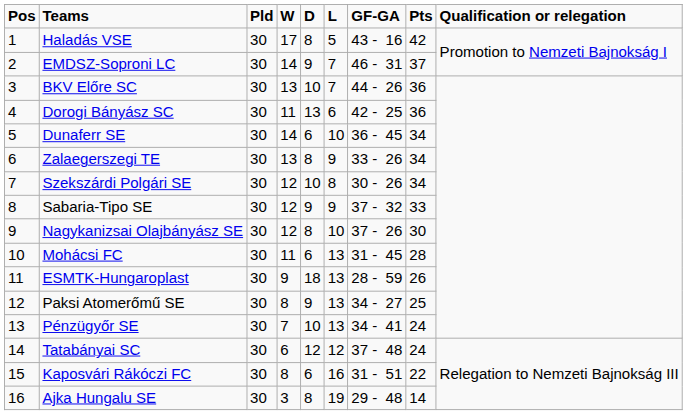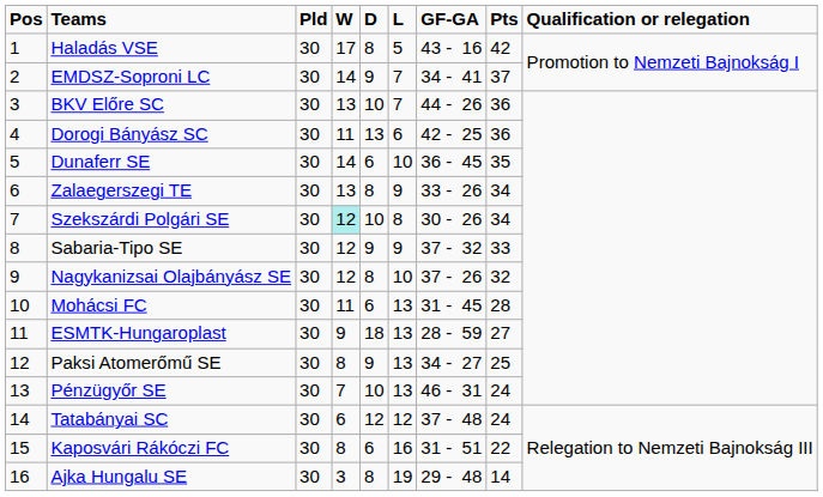EMDSZ-Soproni LC | GF-GA: 46 - 31 -> 34 - 41
Dunaferr SE | Pts: 34 -> 35
Szekszárdi Polgári SE | W: no background -> paleturquoise background
Nagykanizsai Olajbányász SE | Pts: 30 -> 32
ESMTK-Hungaroplast | Pts: 26 -> 27
Pénzügyőr SE | GF-GA: 34 - 41 -> 46 - 31
